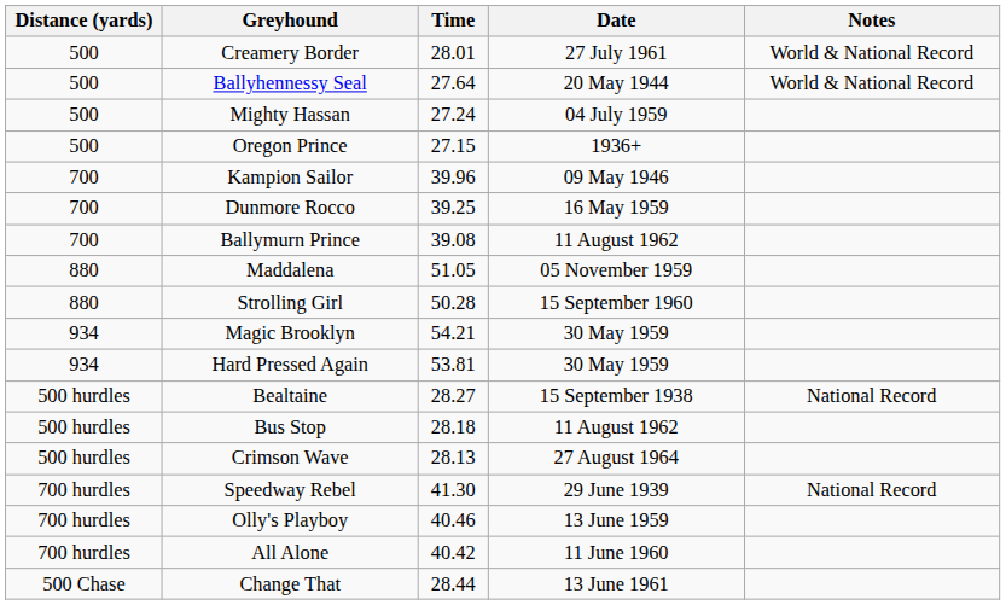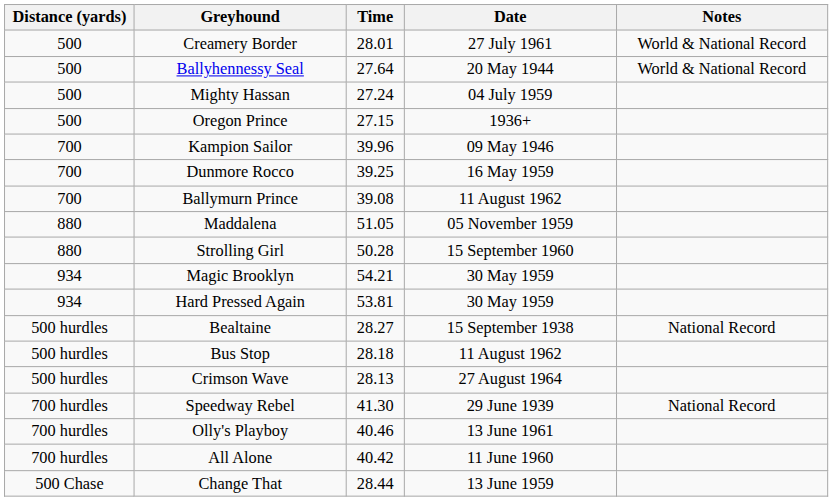Olly's Playboy | Date: 13 June 1959 -> 13 June 1961
Change That | Date: 13 June 1961 -> 13 June 1959
